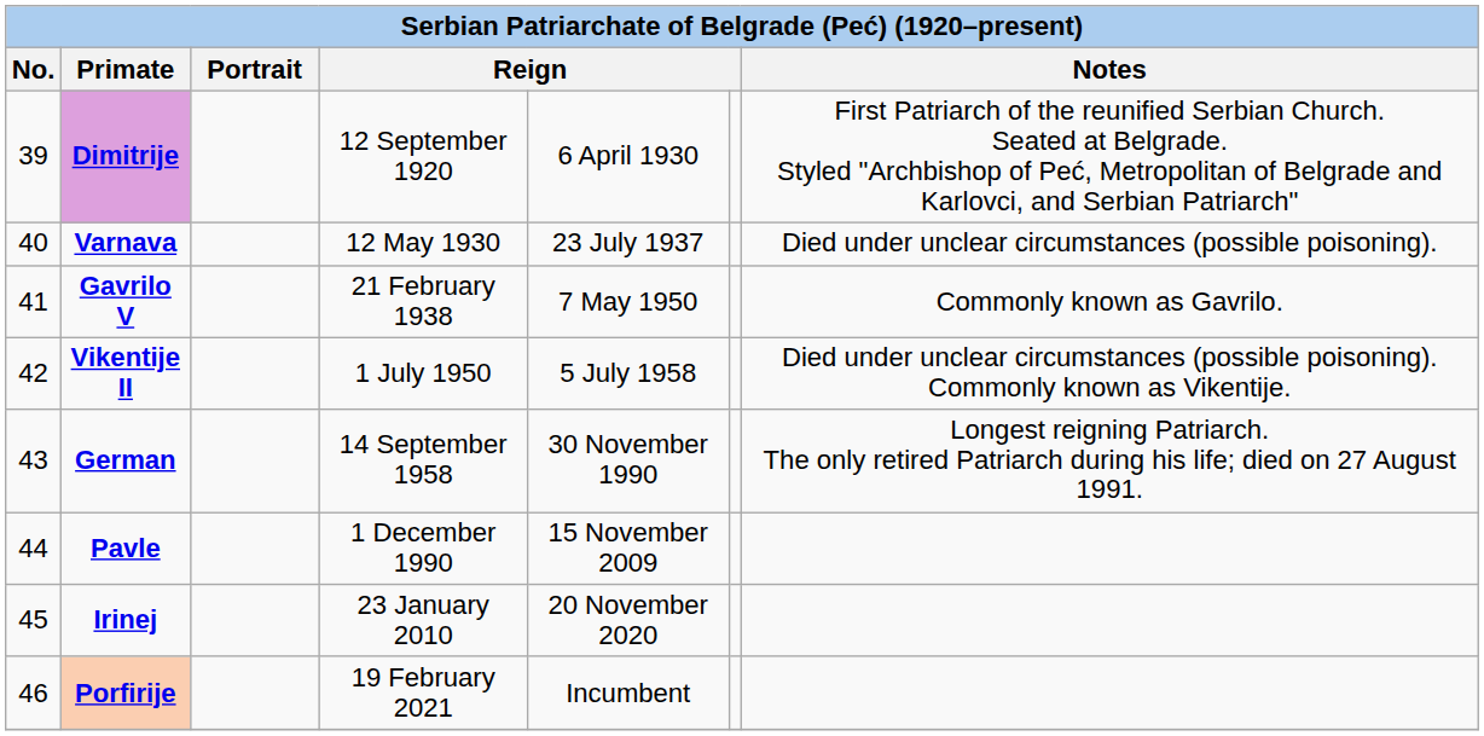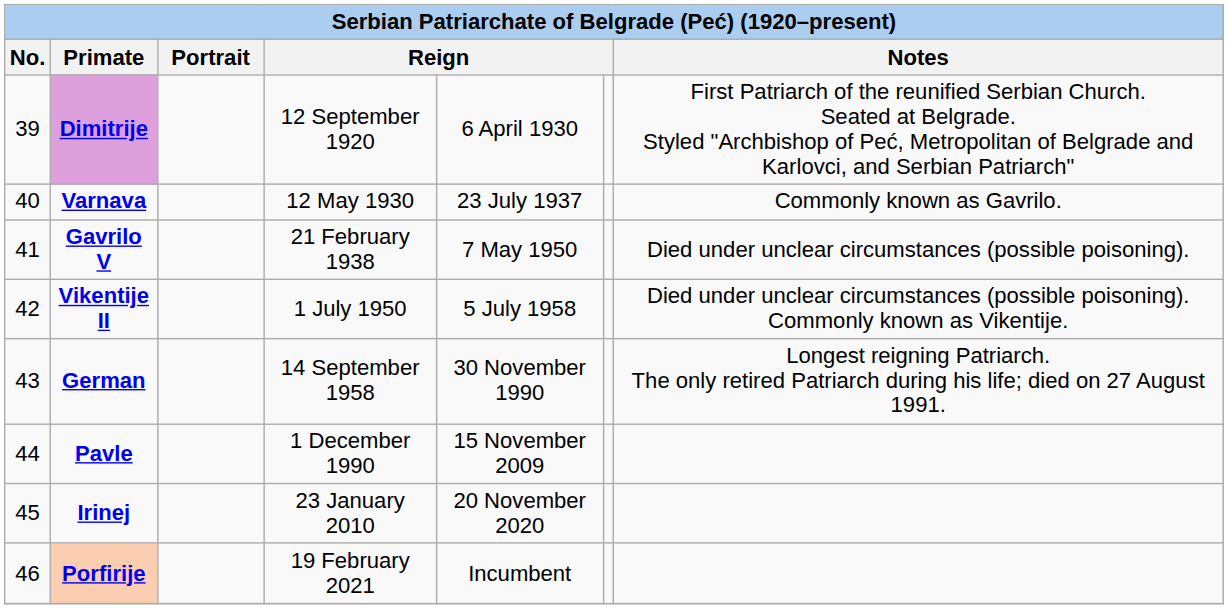Varnava | Notes: Died under unclear circumstances (possible poisoning). -> Commonly known as Gavrilo.
Gavrilo V | Notes: Commonly known as Gavrilo. -> Died under unclear circumstances (possible poisoning).
